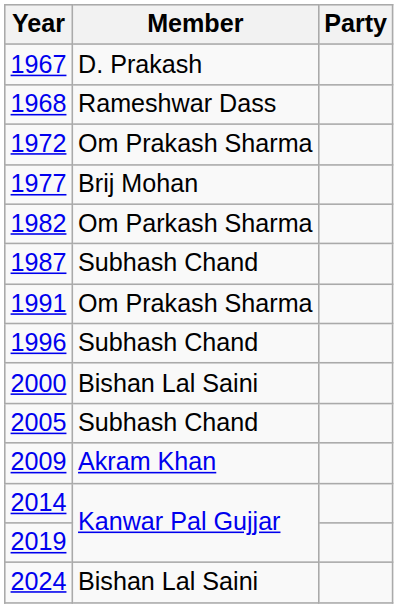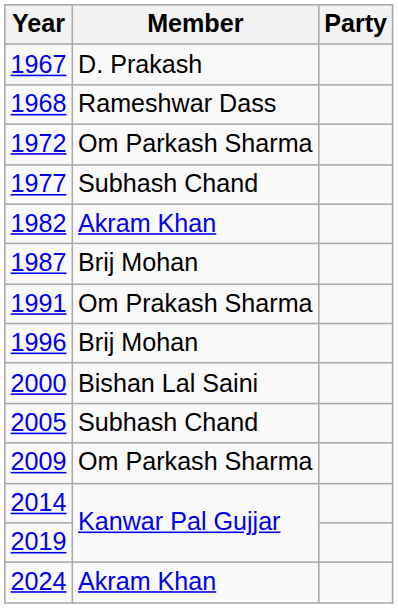1972 | Member: Om Prakash Sharma -> Om Parkash Sharma
1977 | Member: Brij Mohan -> Subhash Chand
1982 | Member: Om Parkash Sharma -> Akram Khan
1987 | Member: Subhash Chand -> Brij Mohan
1996 | Member: Subhash Chand -> Brij Mohan
2009 | Member: Akram Khan -> Om Parkash Sharma
2024 | Member: Bishan Lal Saini -> Akram Khan
